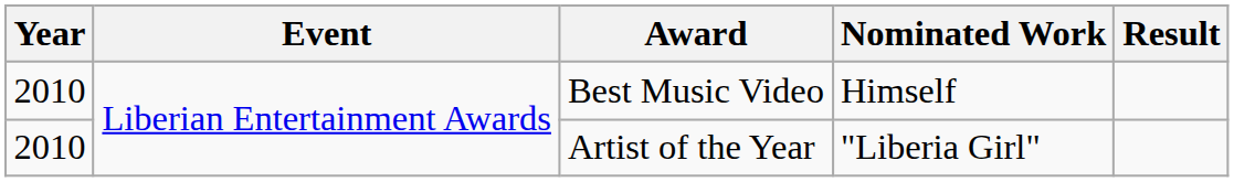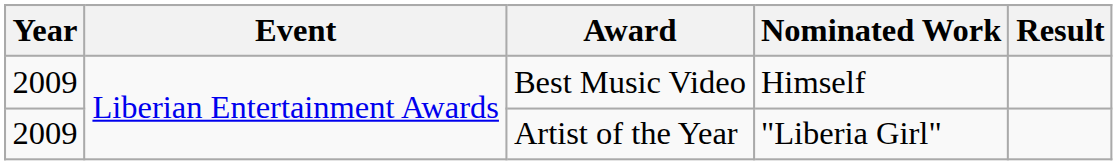Best Music Video | Year: 2010 -> 2009
Artist of the Year | Year: 2010 -> 2009
